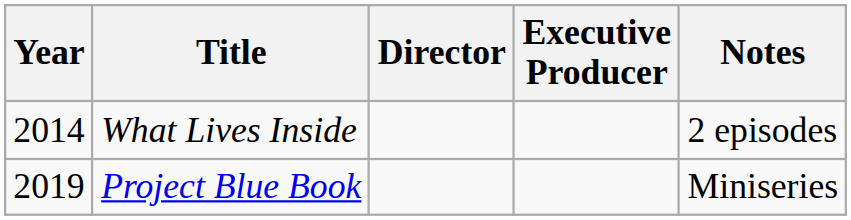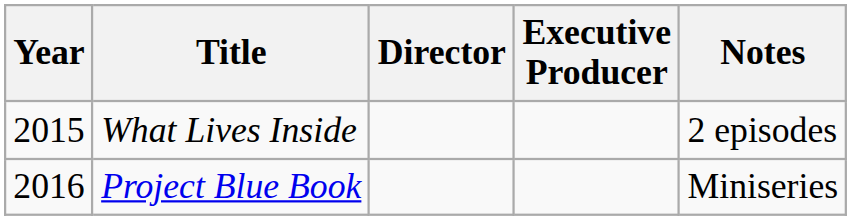What Lives Inside | Year: 2014 -> 2015
Project Blue Book | Year: 2019 -> 2016
